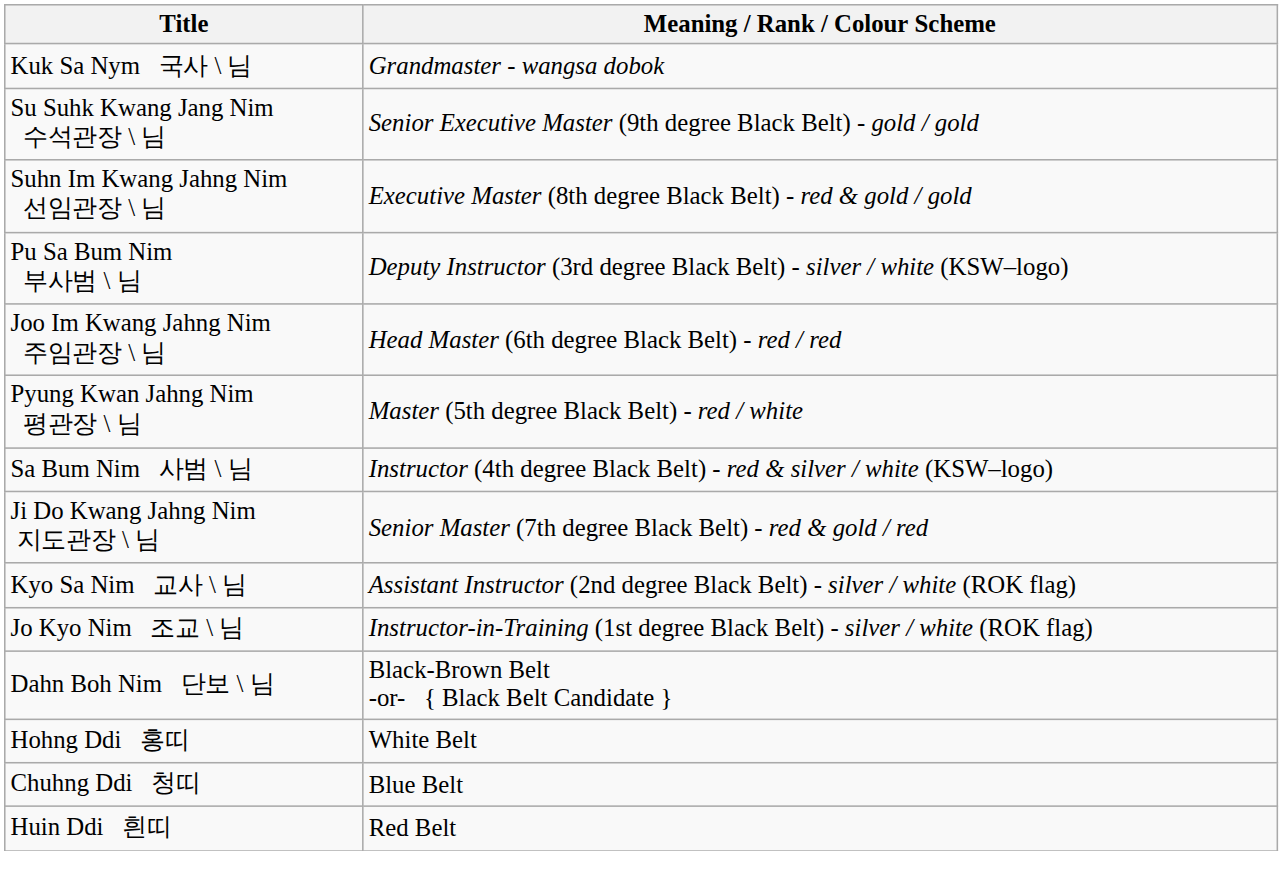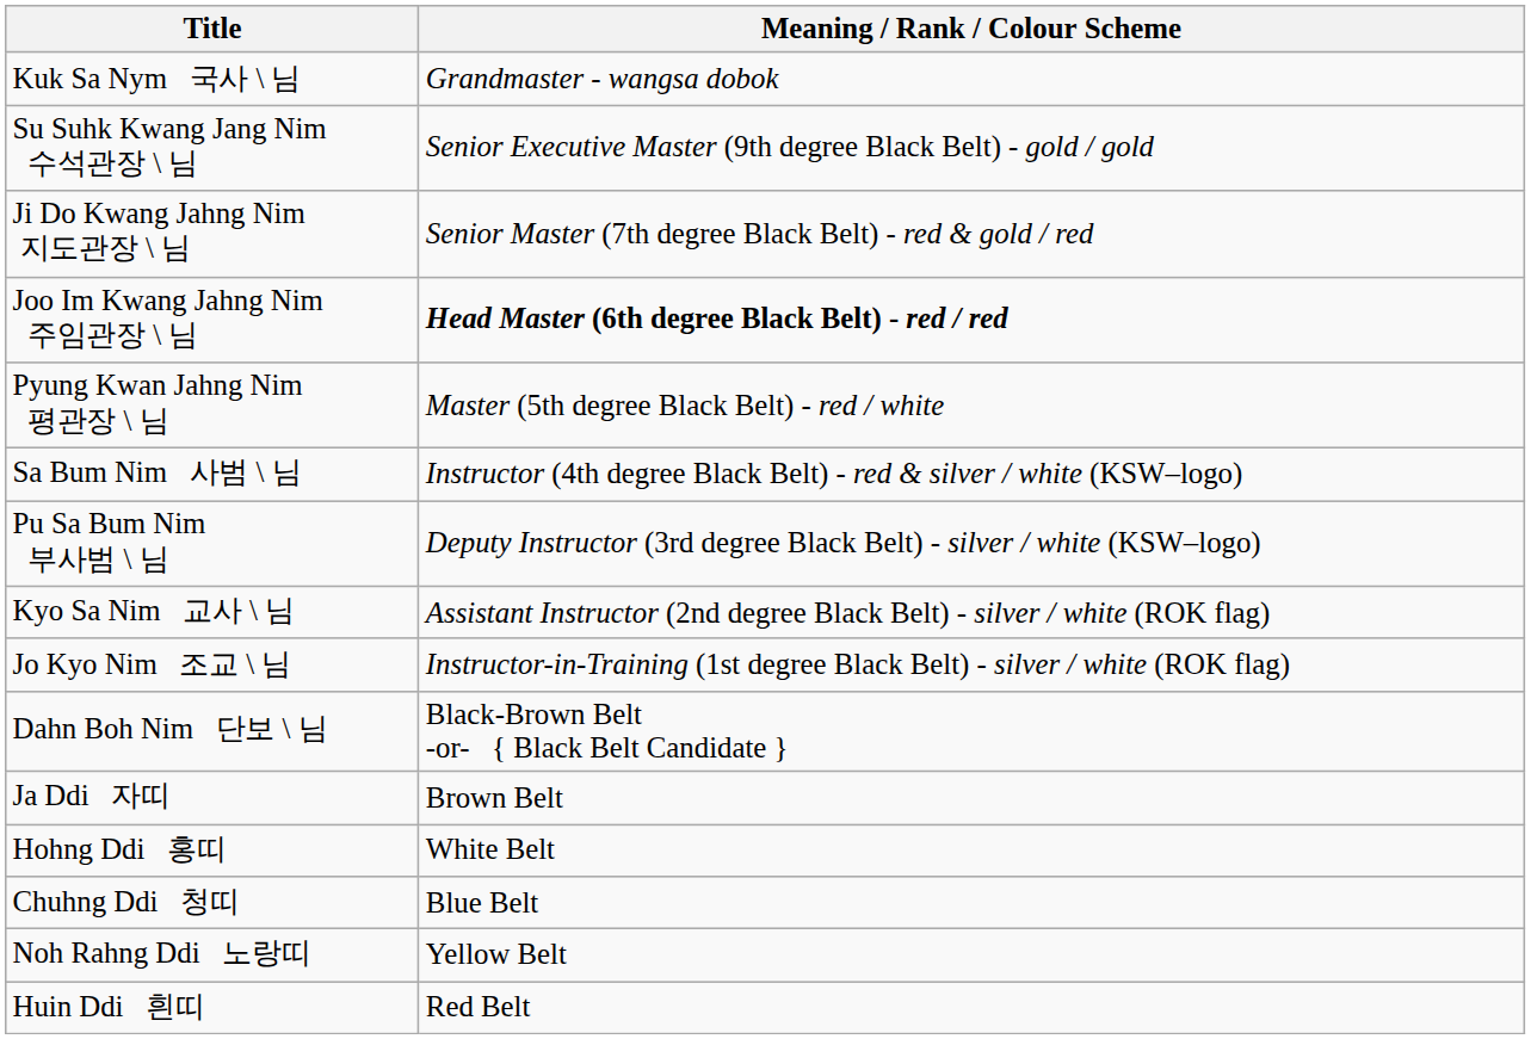- row: Suhn Im Kwang Jahng Nim 선임관장 \ 님 | Executive Master (8th degree Black Belt) - red & gold / gold
rows swapped: Ji Do Kwang Jahng Nim 지도관장 \ 님 <-> Pu Sa Bum Nim 부사범 \ 님
Joo Im Kwang Jahng Nim 주임관장 \ 님 | Meaning / Rank / Colour Scheme: normal -> bold
+ row: Ja Ddi 자띠 | Brown Belt
+ row: Noh Rahng Ddi 노랑띠 | Yellow Belt
